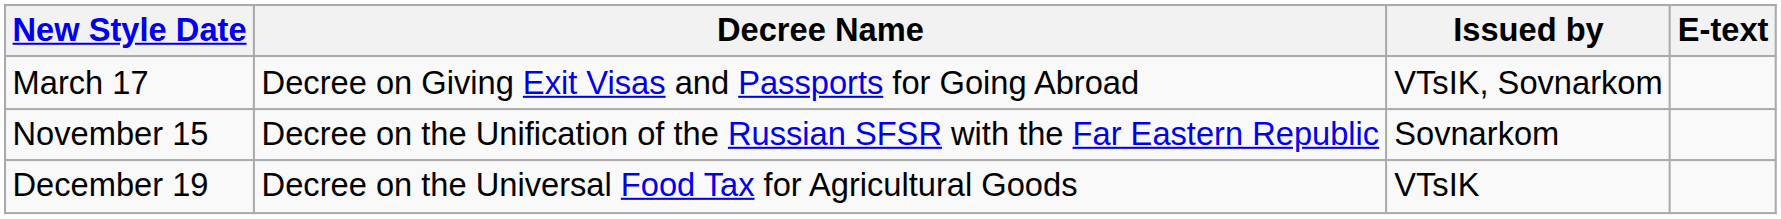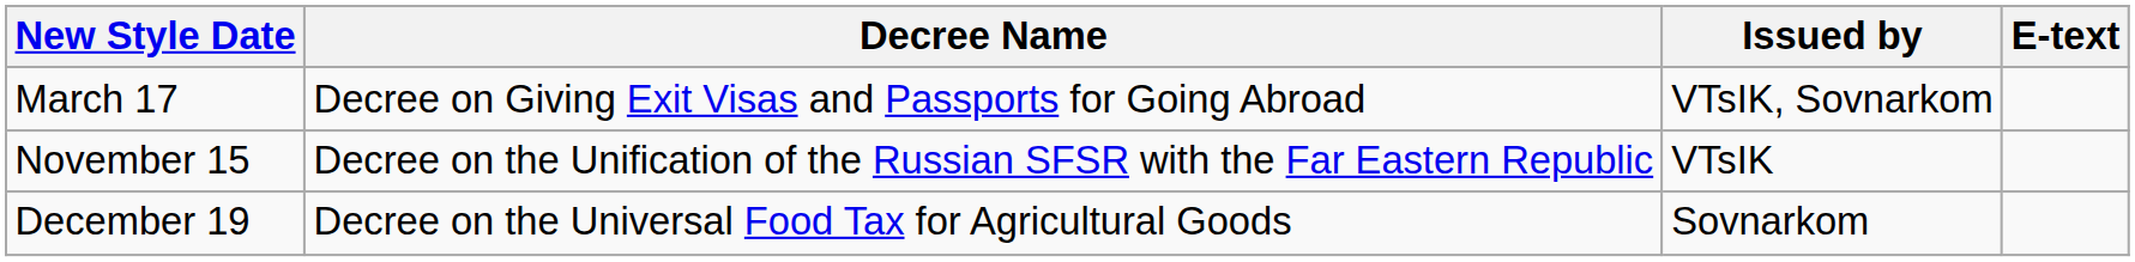November 15 | Issued by: Sovnarkom -> VTsIK
December 19 | Issued by: VTsIK -> Sovnarkom
